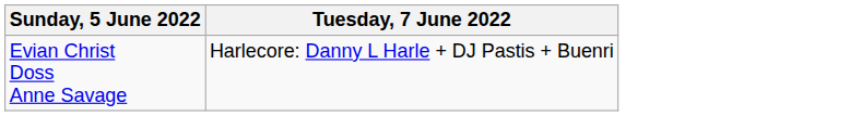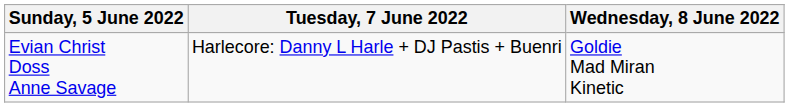+ column: Wednesday, 8 June 2022 | Goldie Mad Miran Kinetic
